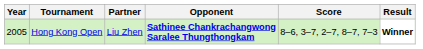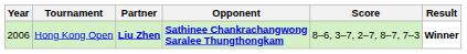Hong Kong Open | Year: 2005 -> 2006
Hong Kong Open | Partner: normal -> bold
